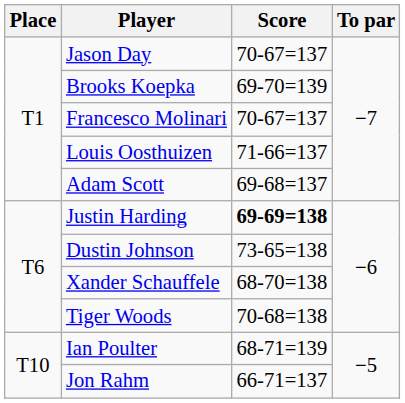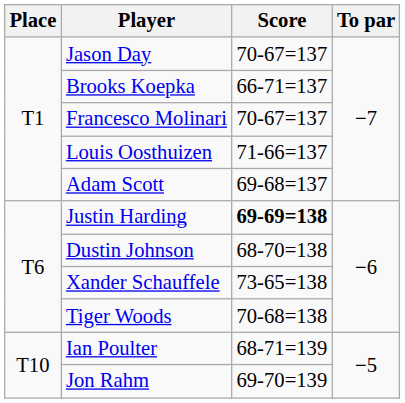Brooks Koepka | Score: 69-70=139 -> 66-71=137
Dustin Johnson | Score: 73-65=138 -> 68-70=138
Xander Schauffele | Score: 68-70=138 -> 73-65=138
Jon Rahm | Score: 66-71=137 -> 69-70=139
